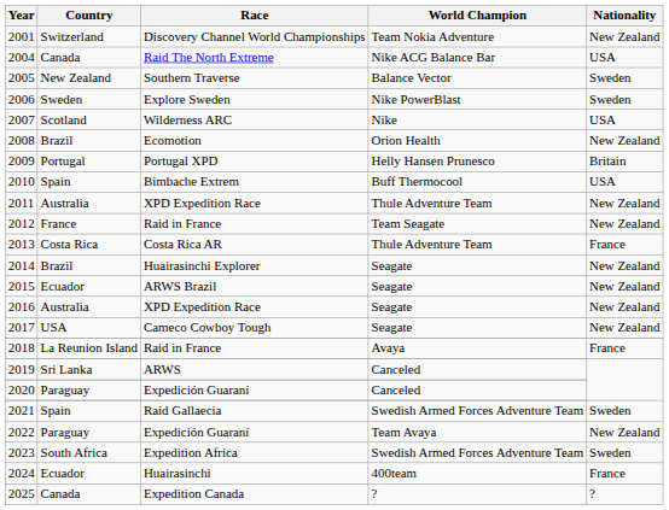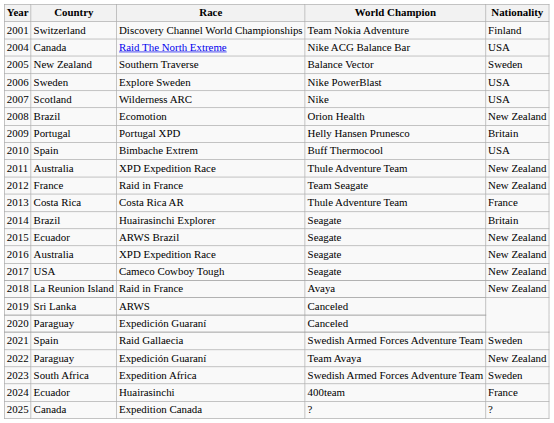2001 | Nationality: New Zealand -> Finland
2006 | Nationality: Sweden -> USA
2014 | Nationality: New Zealand -> Britain
2018 | Nationality: France -> New Zealand
